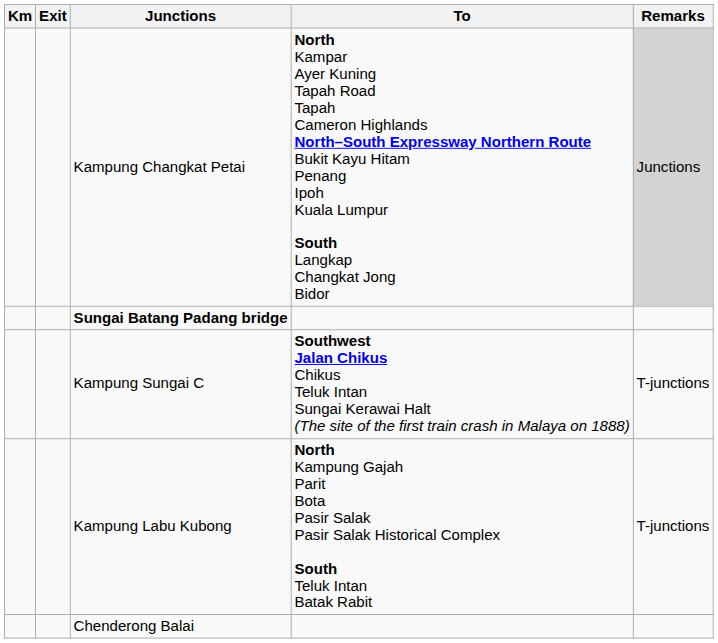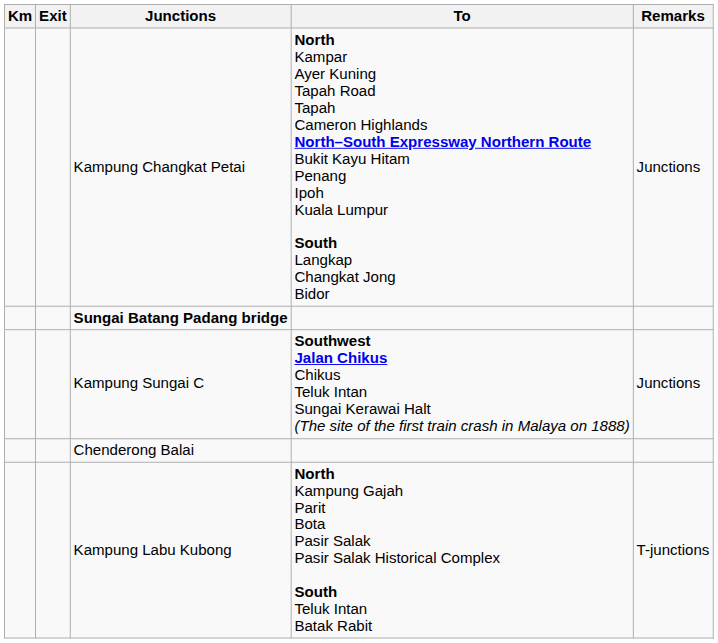Kampung Changkat Petai | Remarks: lightgrey background -> no background
Kampung Sungai C | Remarks: T-junctions -> Junctions
rows swapped: Chenderong Balai <-> Kampung Labu Kubong
